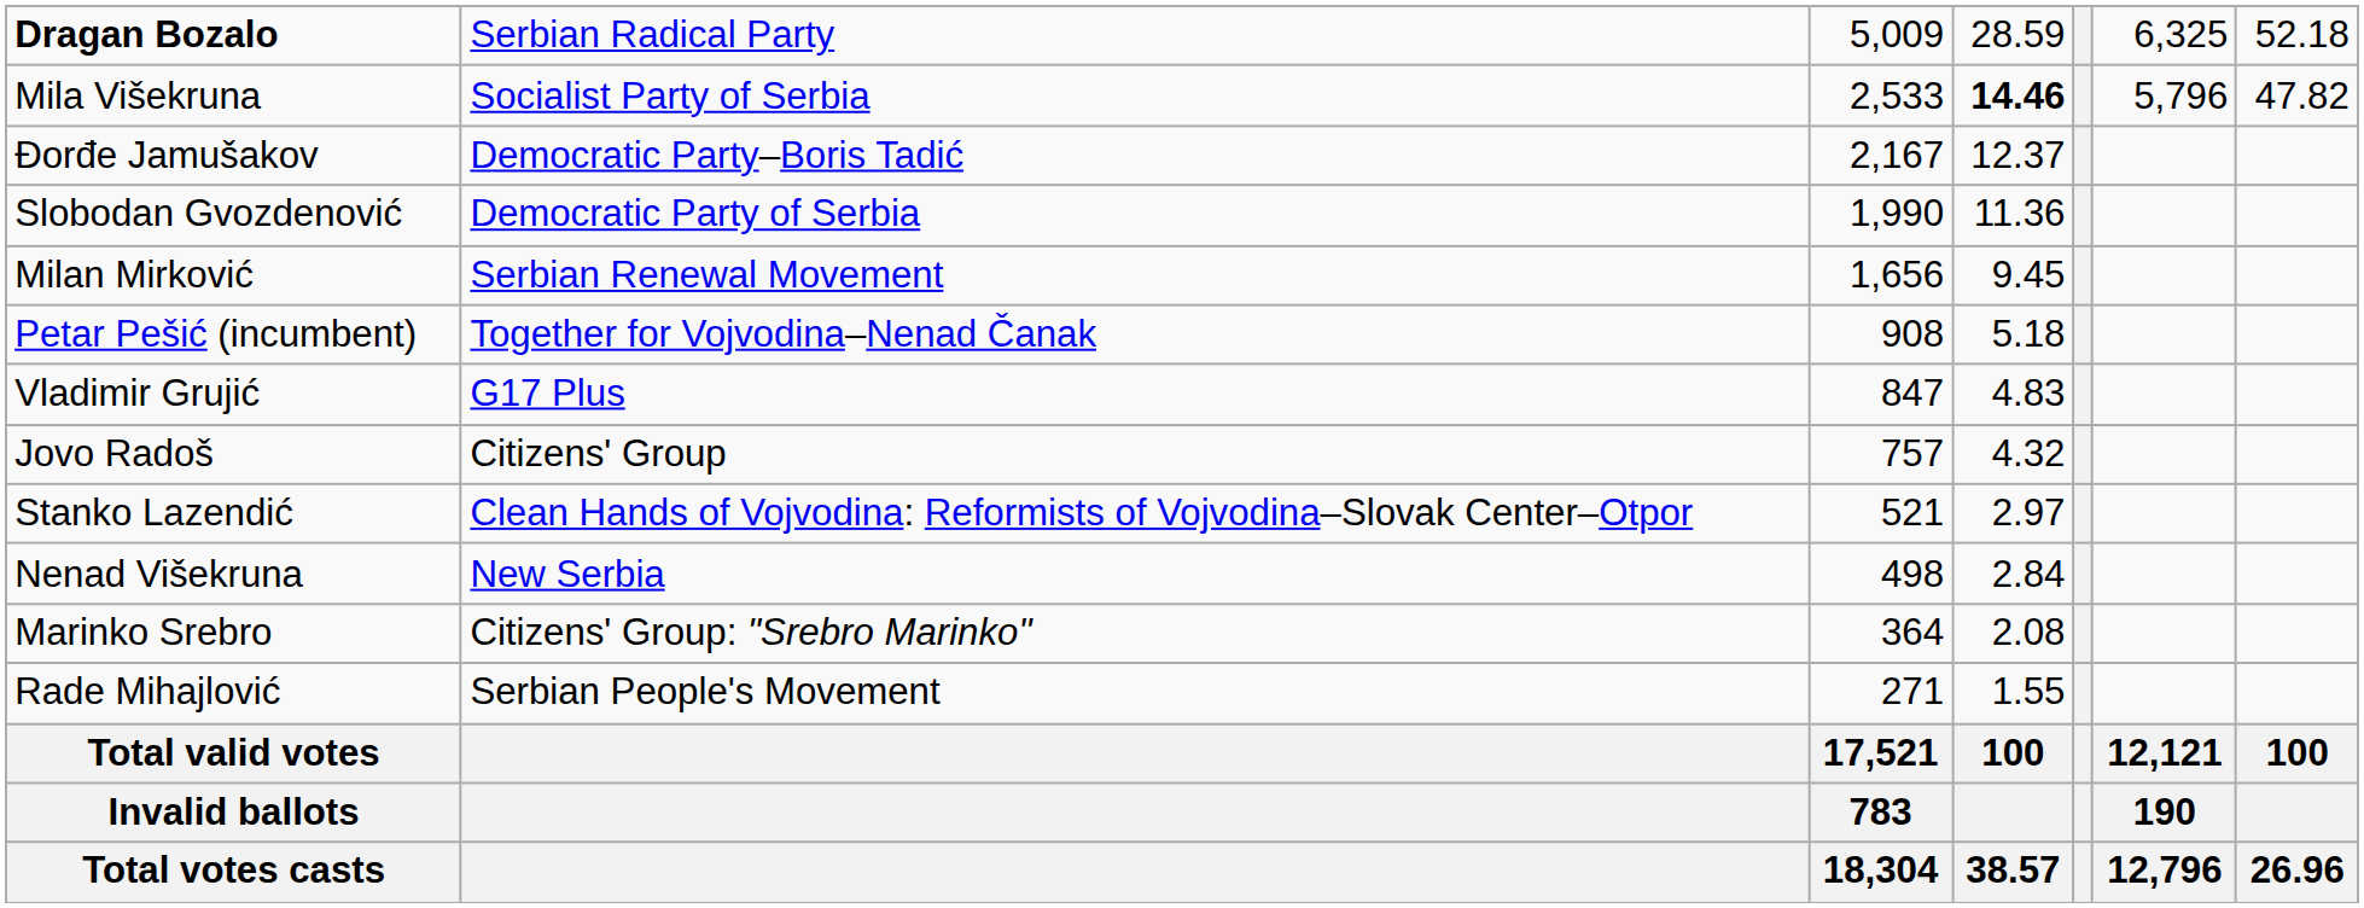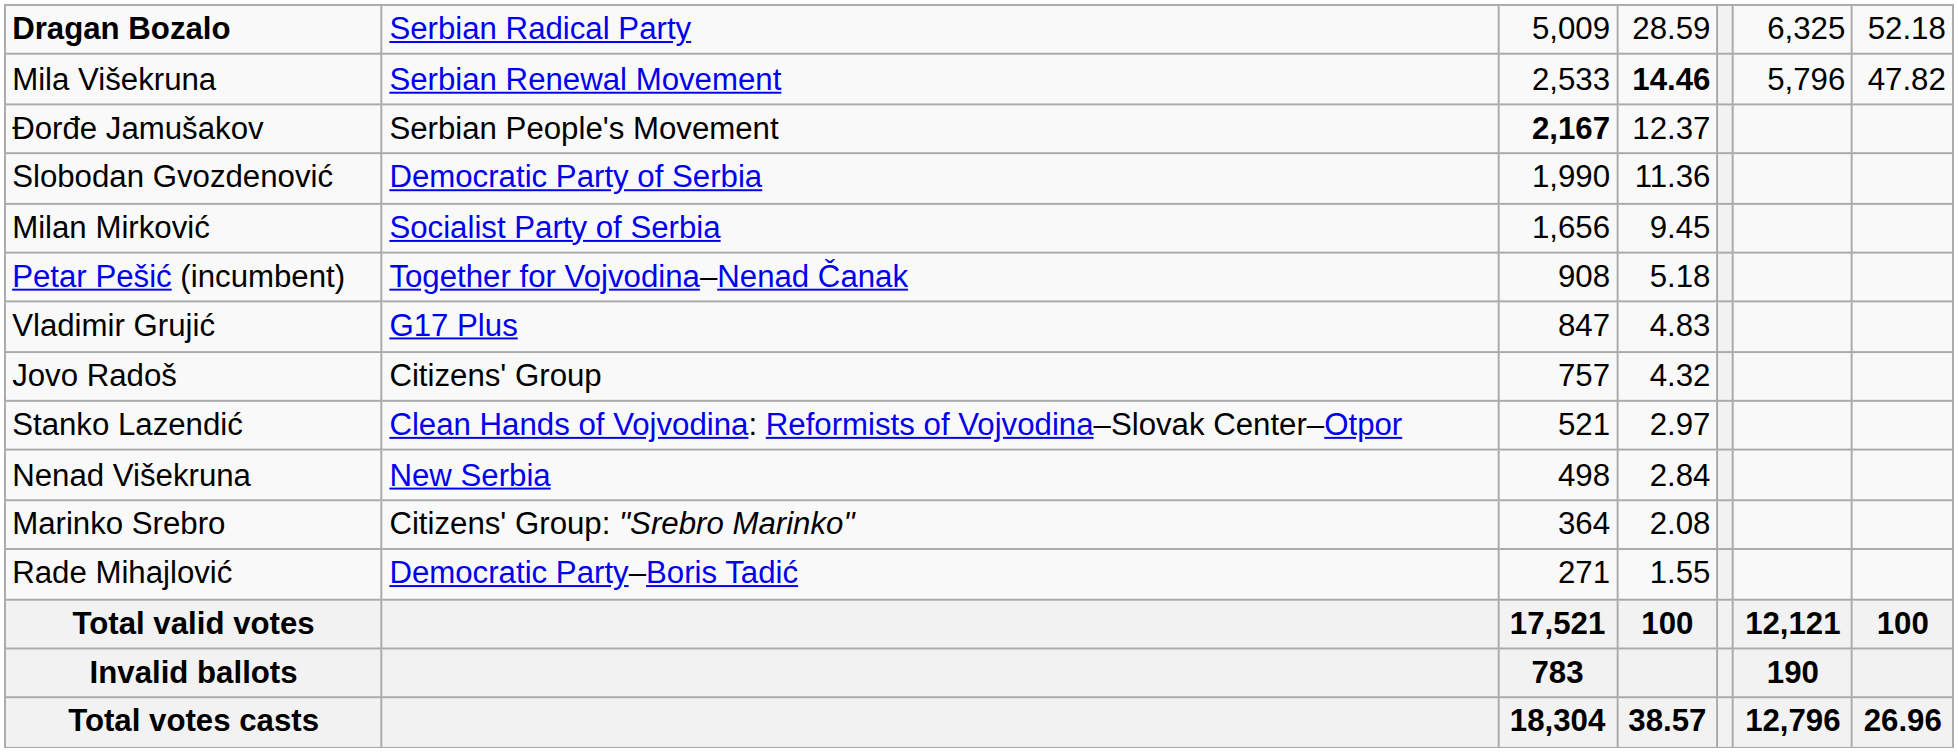Mila Višekruna | column 2: Socialist Party of Serbia -> Serbian Renewal Movement
Đorđe Jamušakov | column 2: Democratic Party–Boris Tadić -> Serbian People's Movement
Đorđe Jamušakov | column 3: normal -> bold
Milan Mirković | column 2: Serbian Renewal Movement -> Socialist Party of Serbia
Rade Mihajlović | column 2: Serbian People's Movement -> Democratic Party–Boris Tadić
